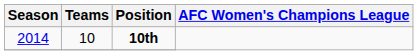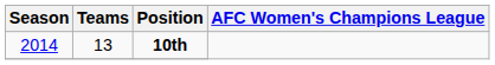10th | Teams: 10 -> 13
